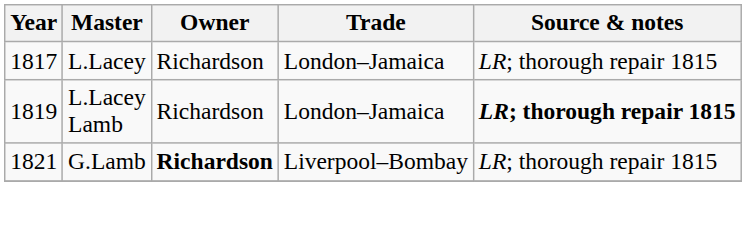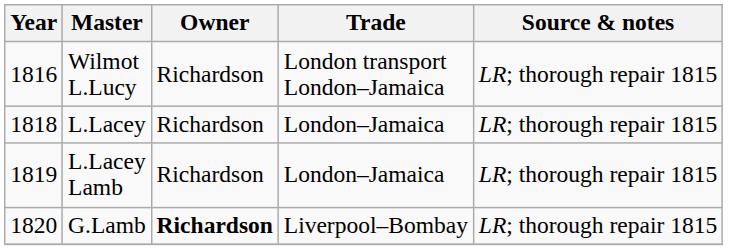+ row: 1816 | Wilmot L.Lucy | Richardson | London transport London–Jamaica | LR; thorough repair 1815
L.Lacey | Year: 1817 -> 1818
L.Lacey Lamb | Source & notes: bold -> normal
G.Lamb | Year: 1821 -> 1820
